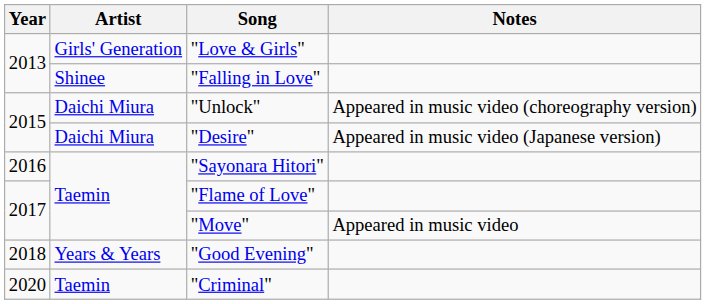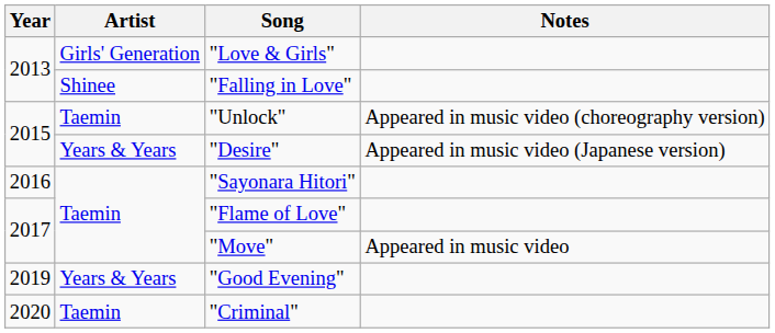"Unlock" | Artist: Daichi Miura -> Taemin
"Desire" | Artist: Daichi Miura -> Years & Years
"Good Evening" | Year: 2018 -> 2019
